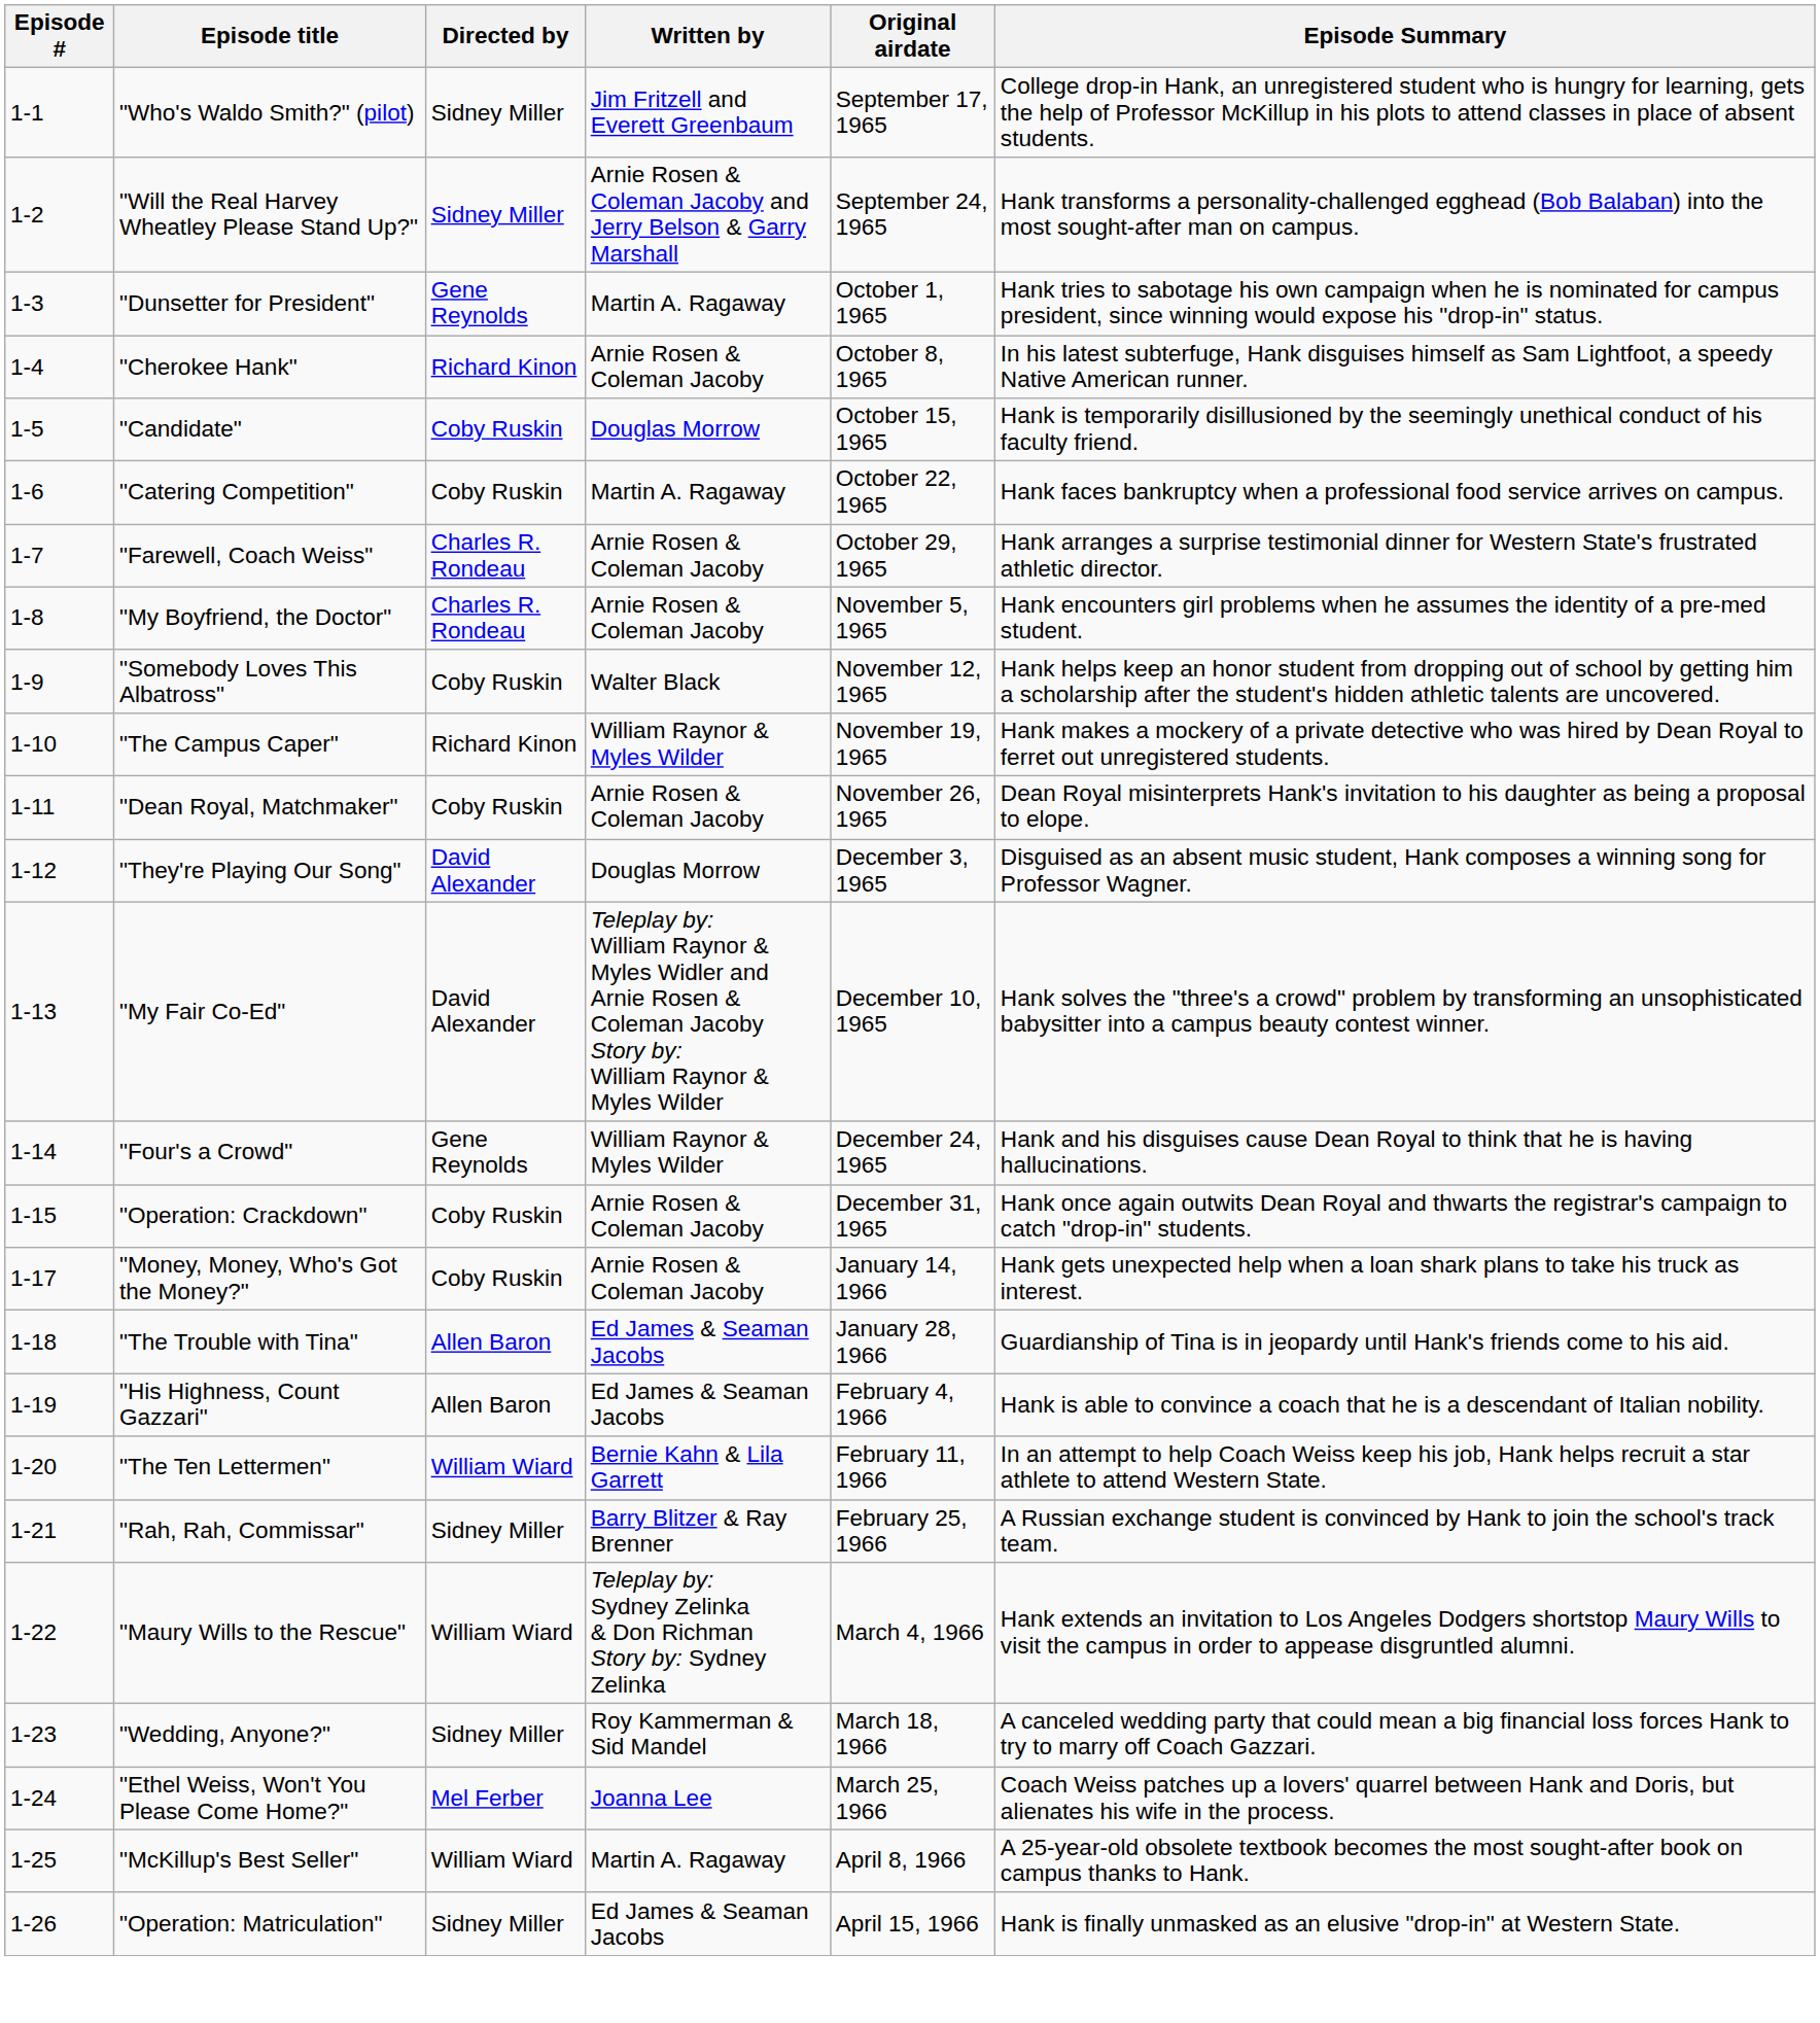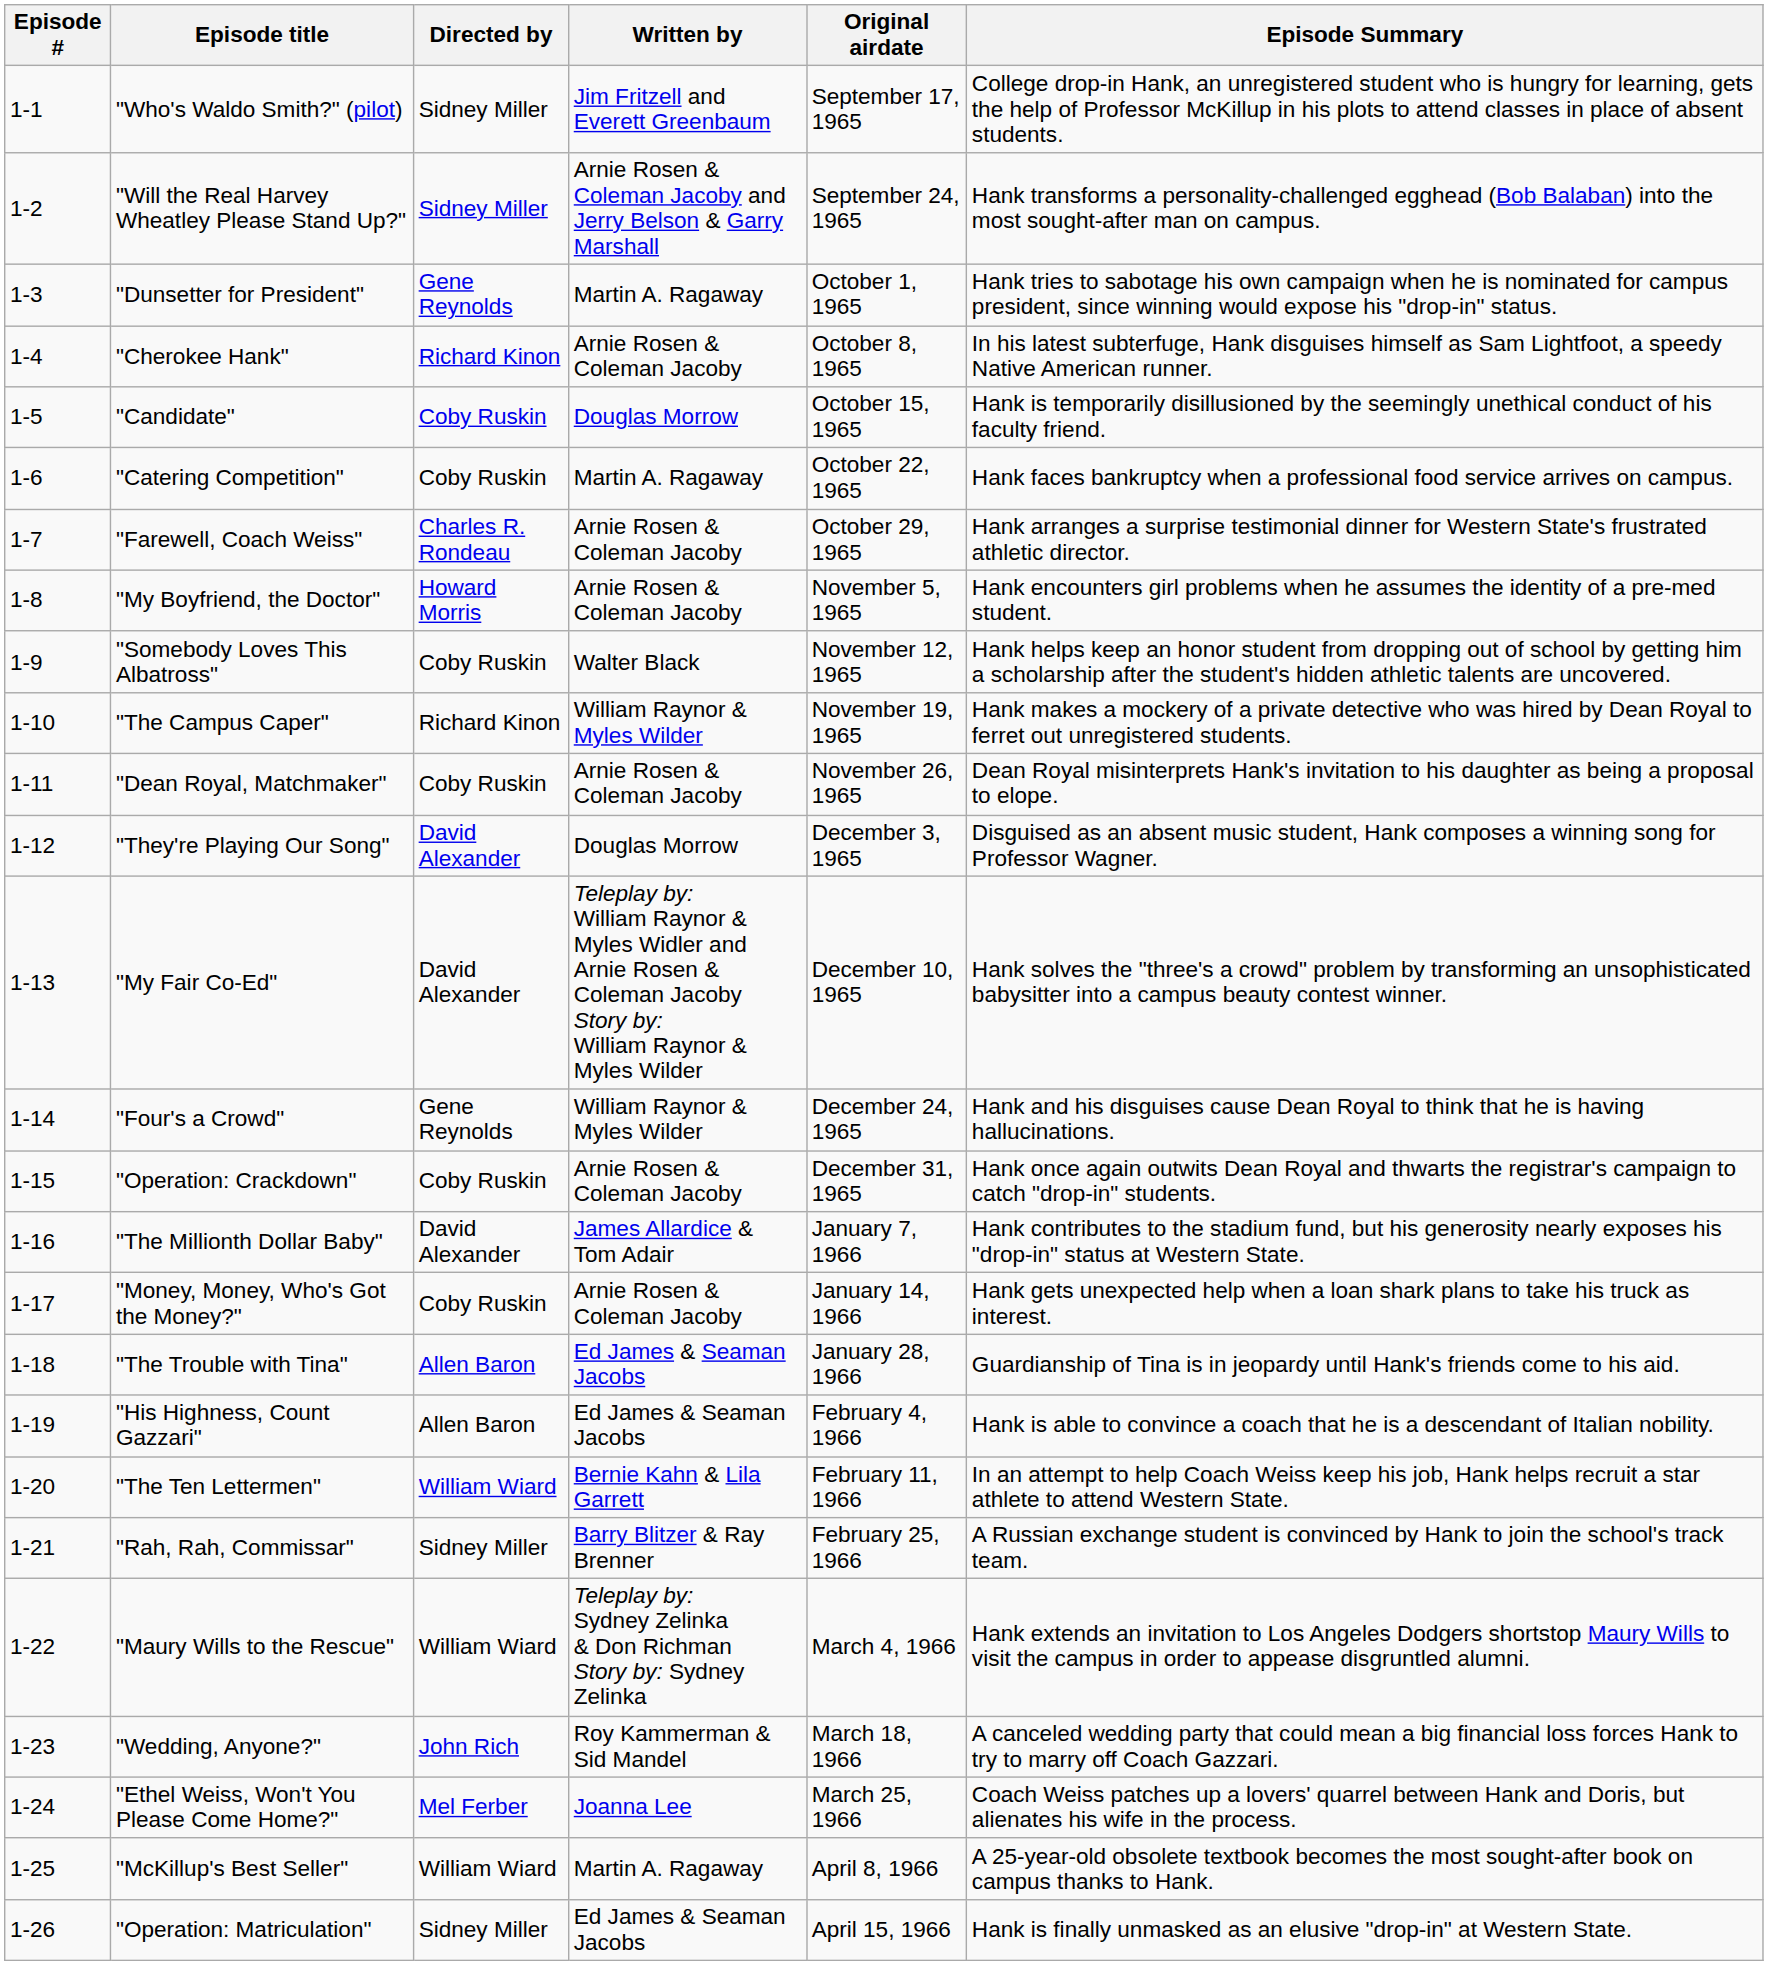"My Boyfriend, the Doctor" | Directed by: Charles R. Rondeau -> Howard Morris
+ row: 1-16 | "The Millionth Dollar Baby" | David Alexander | James Allardice & Tom Adair | January 7, 1966 | Hank contributes to the stadium fund, but his generosity nearly exposes his "drop-in" status at Western State.
"Wedding, Anyone?" | Directed by: Sidney Miller -> John Rich
